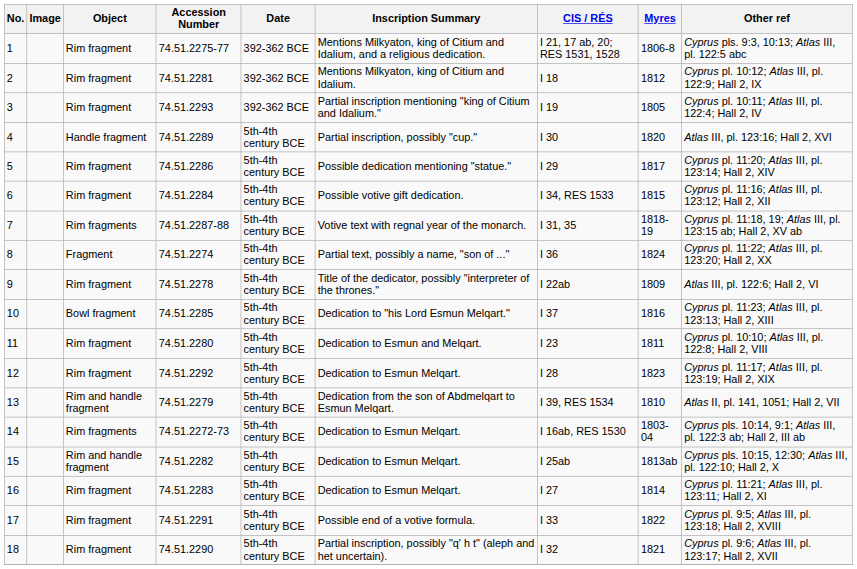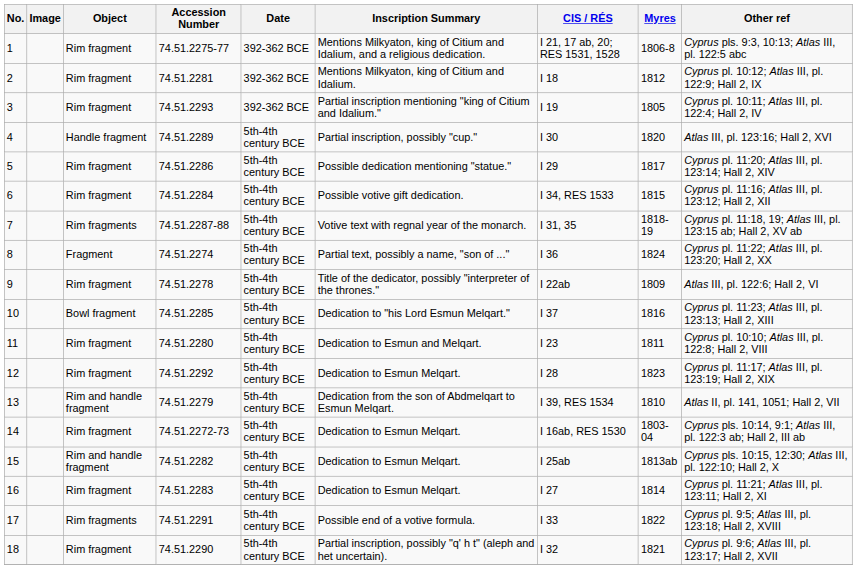14 | Object: Rim fragments -> Rim fragment
17 | Object: Rim fragment -> Rim fragments
